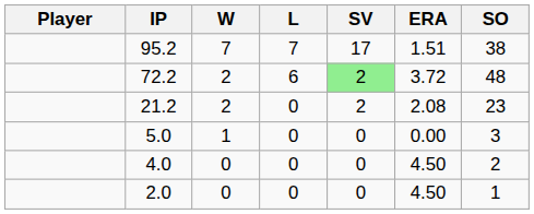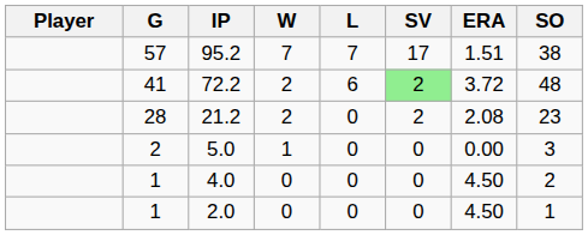+ column: G | 57 | 41 | 28 | 2 | 1 | 1
